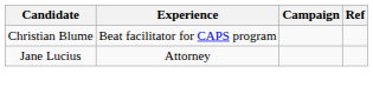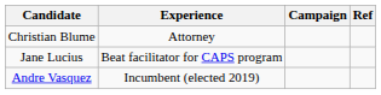Christian Blume | Experience: Beat facilitator for CAPS program -> Attorney
Jane Lucius | Experience: Attorney -> Beat facilitator for CAPS program
+ row: Andre Vasquez | Incumbent (elected 2019)
